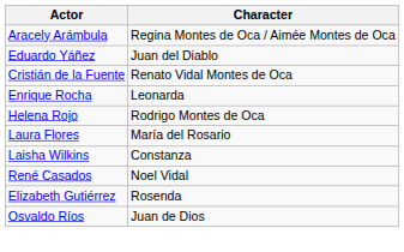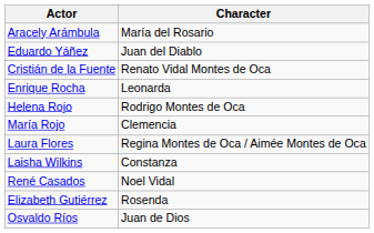Aracely Arámbula | Character: Regina Montes de Oca / Aimée Montes de Oca -> María del Rosario
+ row: María Rojo | Clemencia
Laura Flores | Character: María del Rosario -> Regina Montes de Oca / Aimée Montes de Oca
